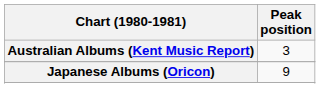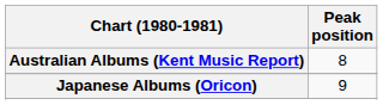Australian Albums (Kent Music Report) | Peak position: 3 -> 8
